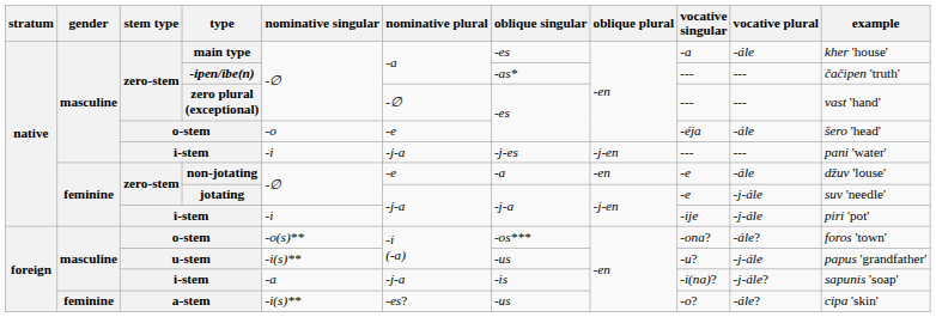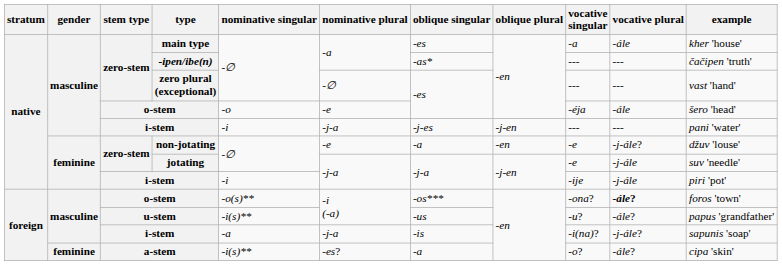non-jotating | vocative plural: -ále -> -j-ále?
foreign / o-stem | vocative plural: normal -> bold
u-stem | vocative plural: -j-ále -> -ále?
a-stem | oblique singular: -us -> -a
